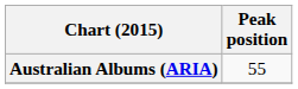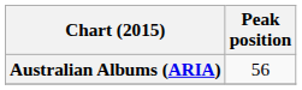Australian Albums (ARIA) | Peak position: 55 -> 56
